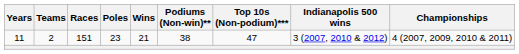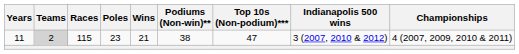11 | Teams: no background -> lightgrey background
11 | Races: 151 -> 115
